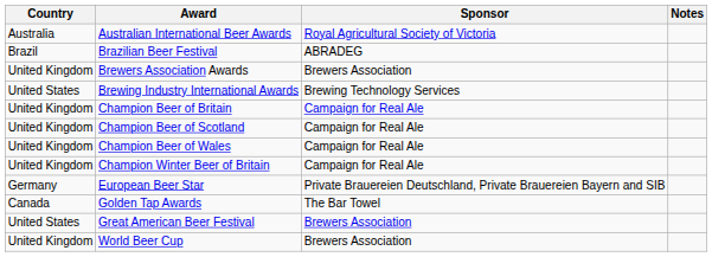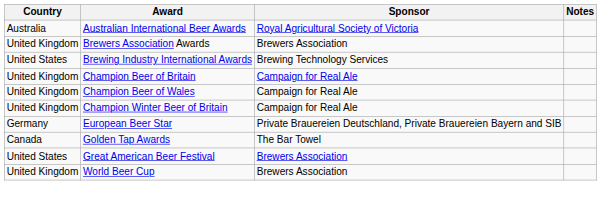- row: Brazil | Brazilian Beer Festival | ABRADEG
- row: United Kingdom | Champion Beer of Scotland | Campaign for Real Ale
